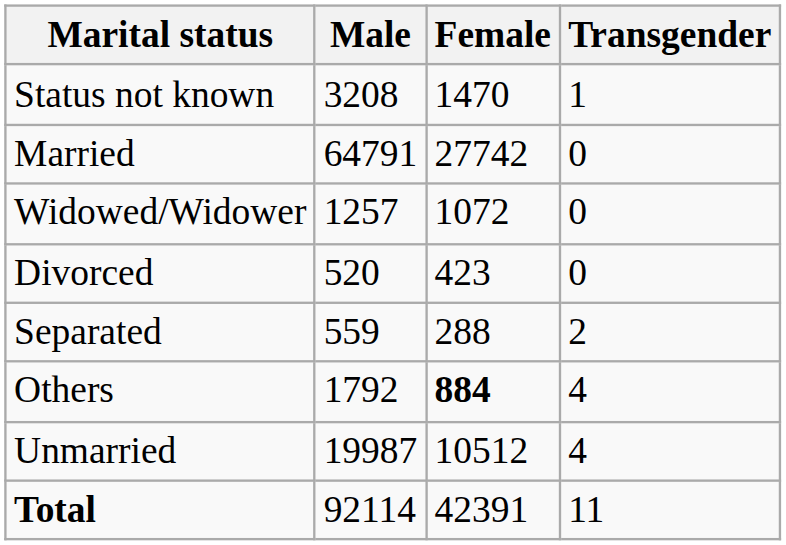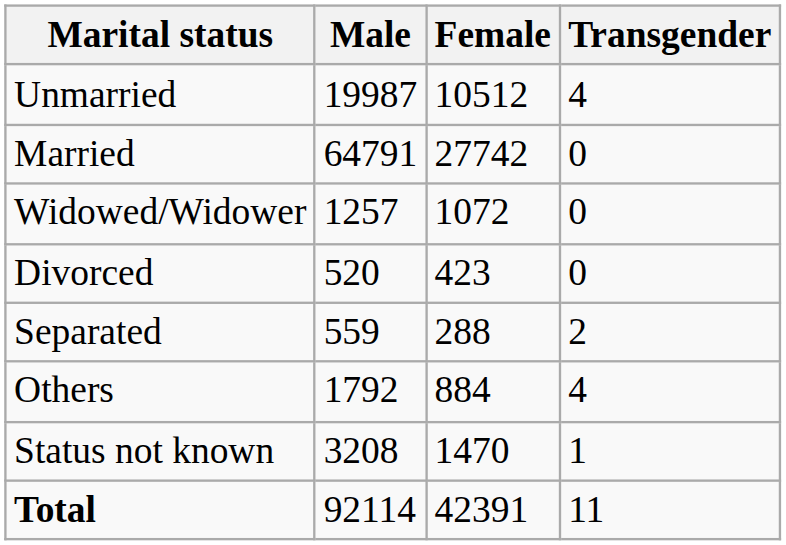rows swapped: Unmarried <-> Status not known
Others | Female: bold -> normal
